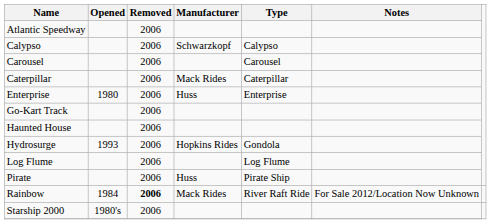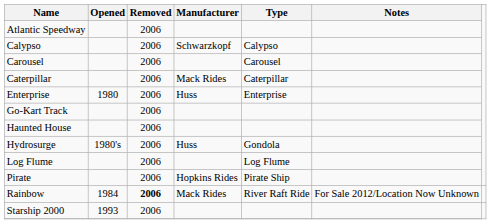Hydrosurge | Opened: 1993 -> 1980's
Hydrosurge | Manufacturer: Hopkins Rides -> Huss
Pirate | Manufacturer: Huss -> Hopkins Rides
Starship 2000 | Opened: 1980's -> 1993
